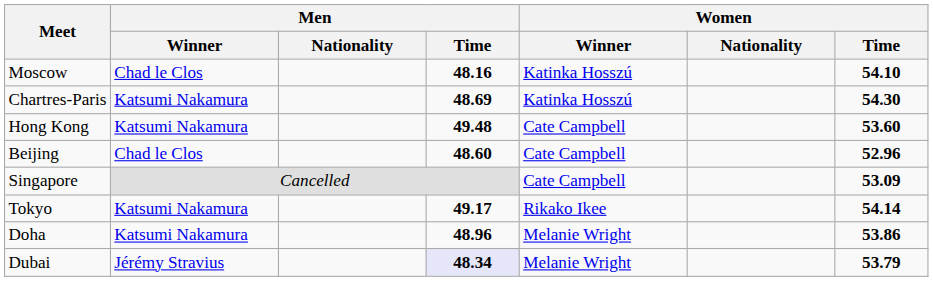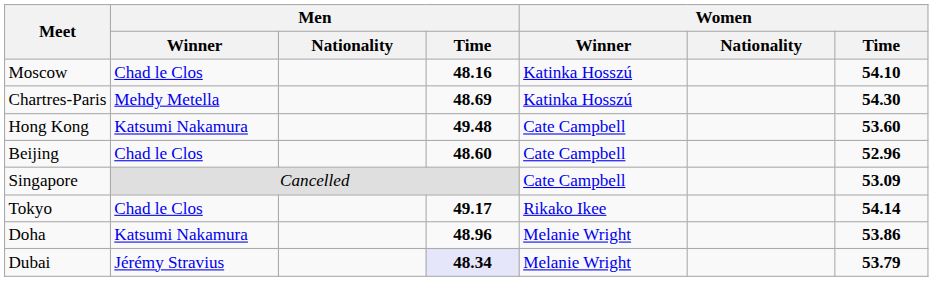Chartres-Paris | Men / Winner: Katsumi Nakamura -> Mehdy Metella
Tokyo | Men / Winner: Katsumi Nakamura -> Chad le Clos
